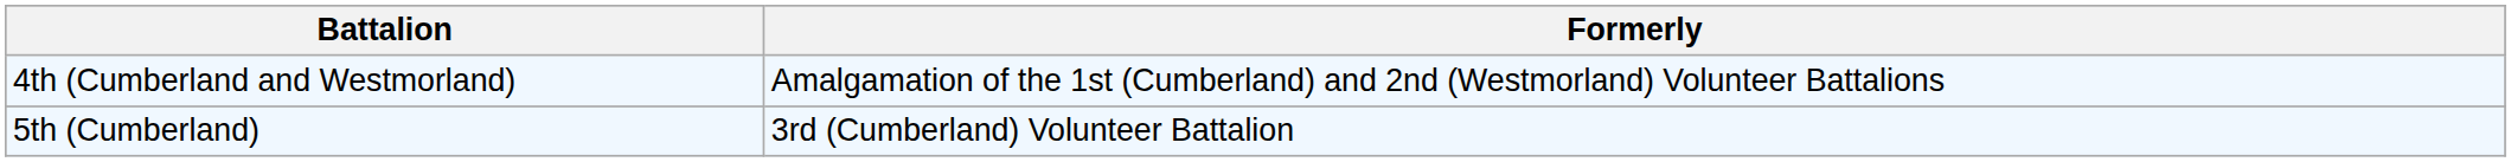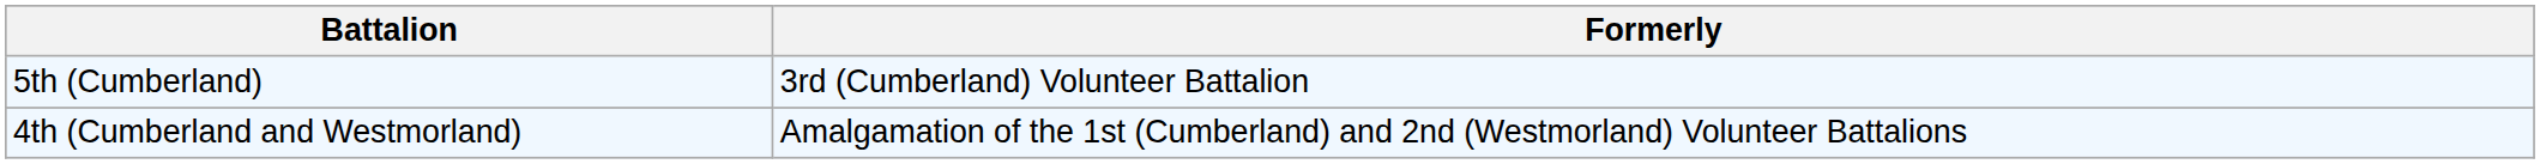rows swapped: 4th (Cumberland and Westmorland) <-> 5th (Cumberland)
